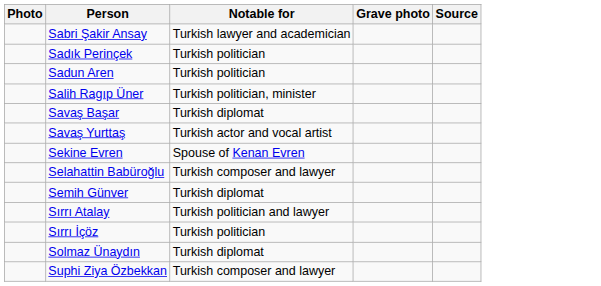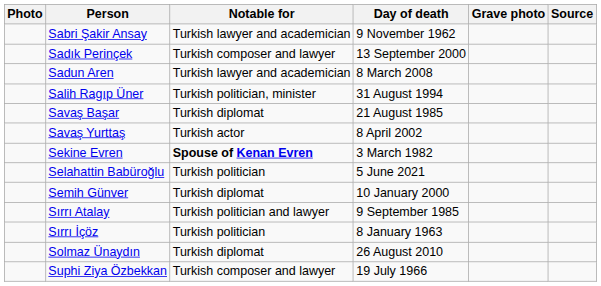+ column: Day of death | 9 November 1962 | 13 September 2000 | 8 March 2008 | 31 August 1994 | 21 August 1985 | 8 April 2002 | 3 March 1982 | 5 June 2021 | 10 January 2000 | 9 September 1985 | 8 January 1963 | 26 August 2010 | 19 July 1966
Sadık Perinçek | Notable for: Turkish politician -> Turkish composer and lawyer
Sadun Aren | Notable for: Turkish politician -> Turkish lawyer and academician
Savaş Yurttaş | Notable for: Turkish actor and vocal artist -> Turkish actor
Sekine Evren | Notable for: normal -> bold
Selahattin Babüroğlu | Notable for: Turkish composer and lawyer -> Turkish politician
